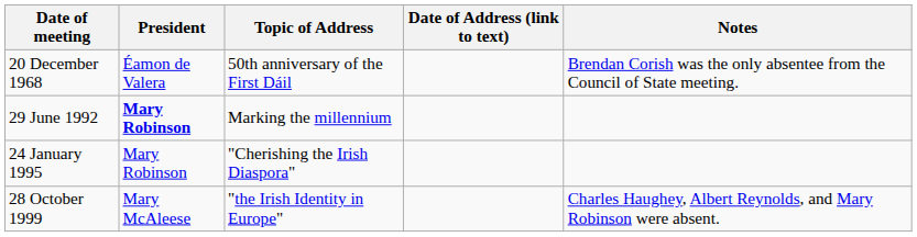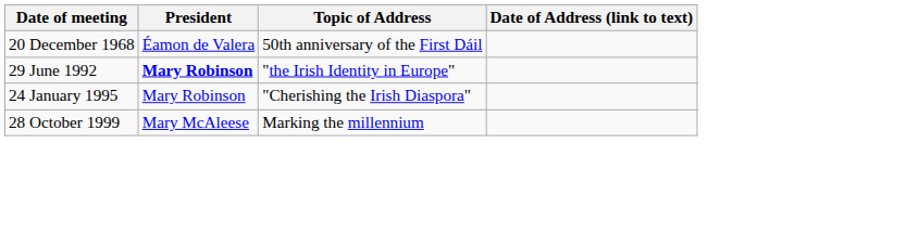- column: Notes | Brendan Corish was the only absentee from the Council of State meeting. | Charles Haughey, Albert Reynolds, and Mary Robinson were absent.
29 June 1992 | Topic of Address: Marking the millennium -> "the Irish Identity in Europe"
28 October 1999 | Topic of Address: "the Irish Identity in Europe" -> Marking the millennium
